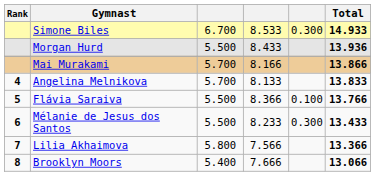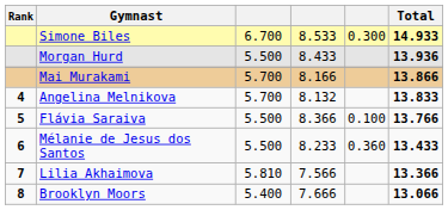Angelina Melnikova | column 4: 8.133 -> 8.132
Mélanie de Jesus dos Santos | column 5: 0.300 -> 0.360
Lilia Akhaimova | column 3: 5.800 -> 5.810
